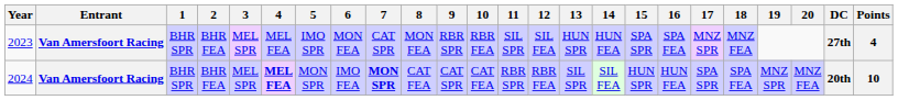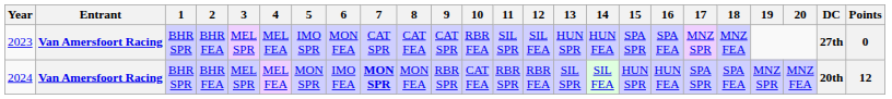2023 | 8: MON FEA -> CAT FEA
2023 | 9: RBR SPR -> CAT SPR
2023 | Points: 4 -> 0
2024 | 4: bold -> normal
2024 | 8: CAT FEA -> MON FEA
2024 | 9: CAT SPR -> RBR SPR
2024 | Points: 10 -> 12
